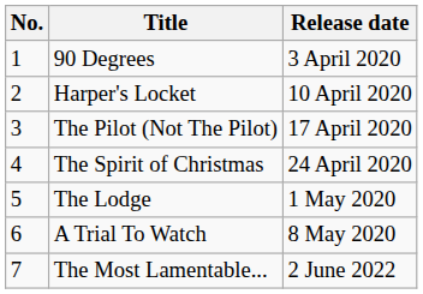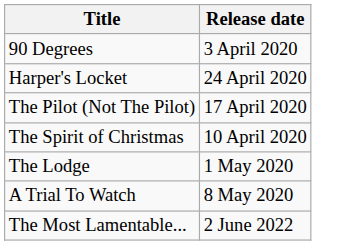- column: No. | 1 | 2 | 3 | 4 | 5 | 6 | 7
Harper's Locket | Release date: 10 April 2020 -> 24 April 2020
The Spirit of Christmas | Release date: 24 April 2020 -> 10 April 2020
